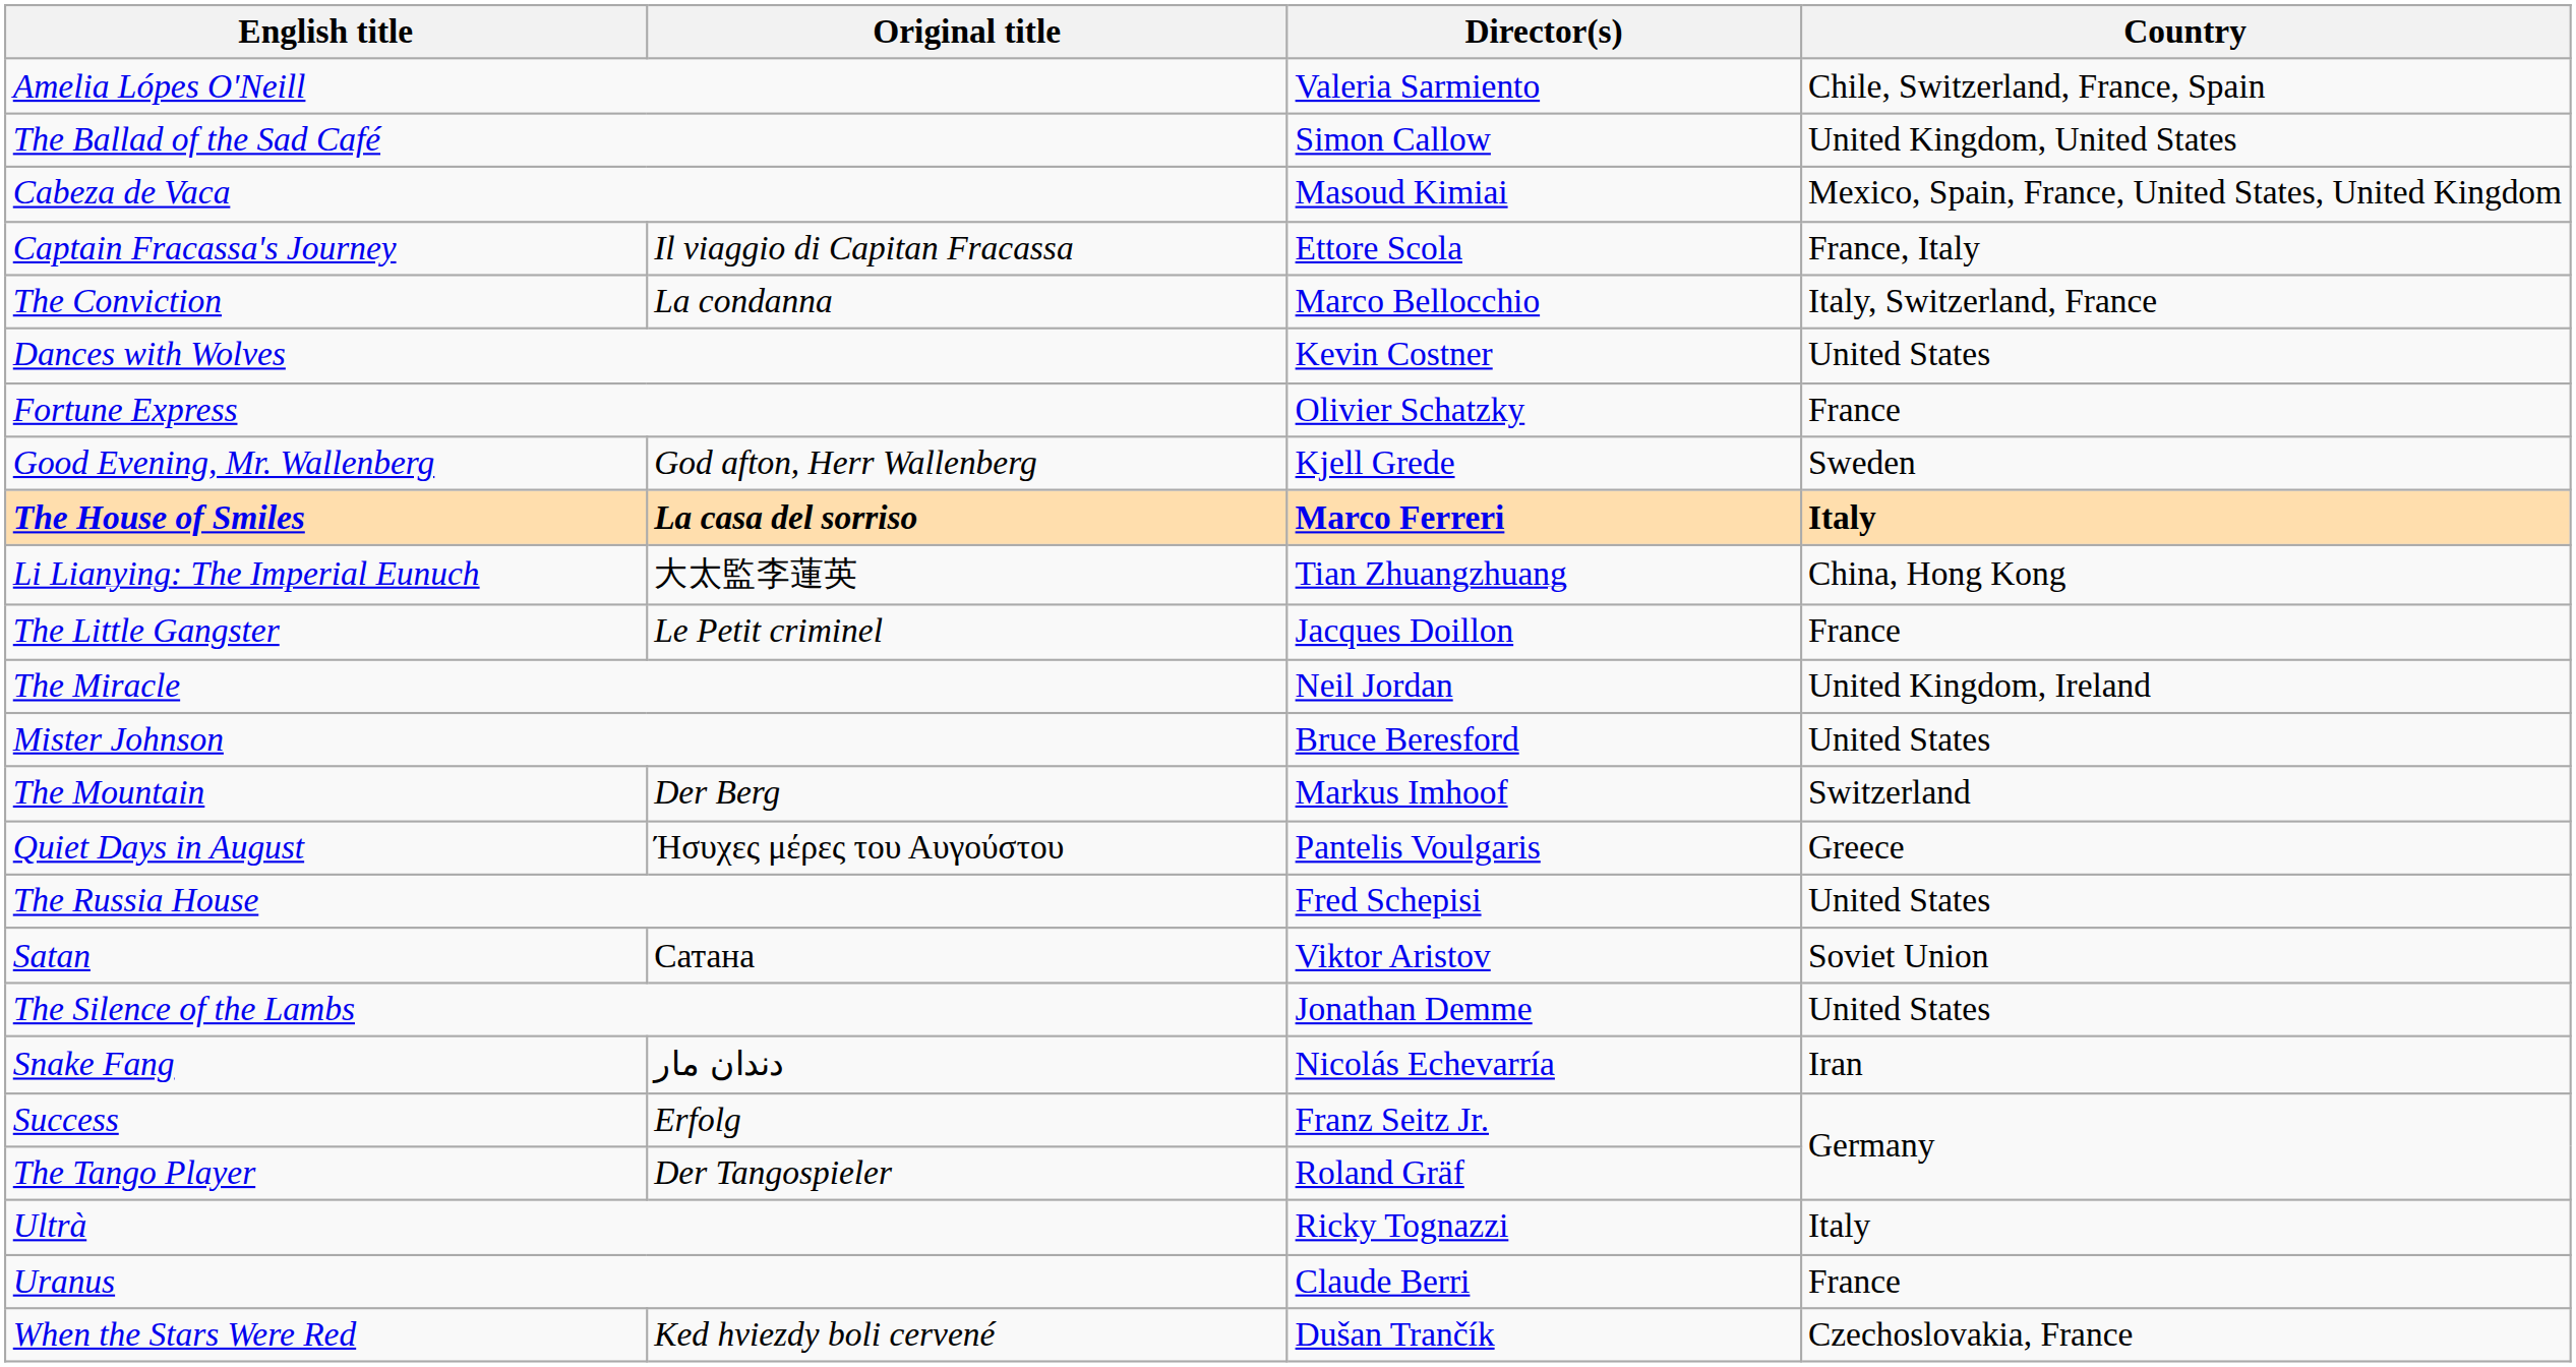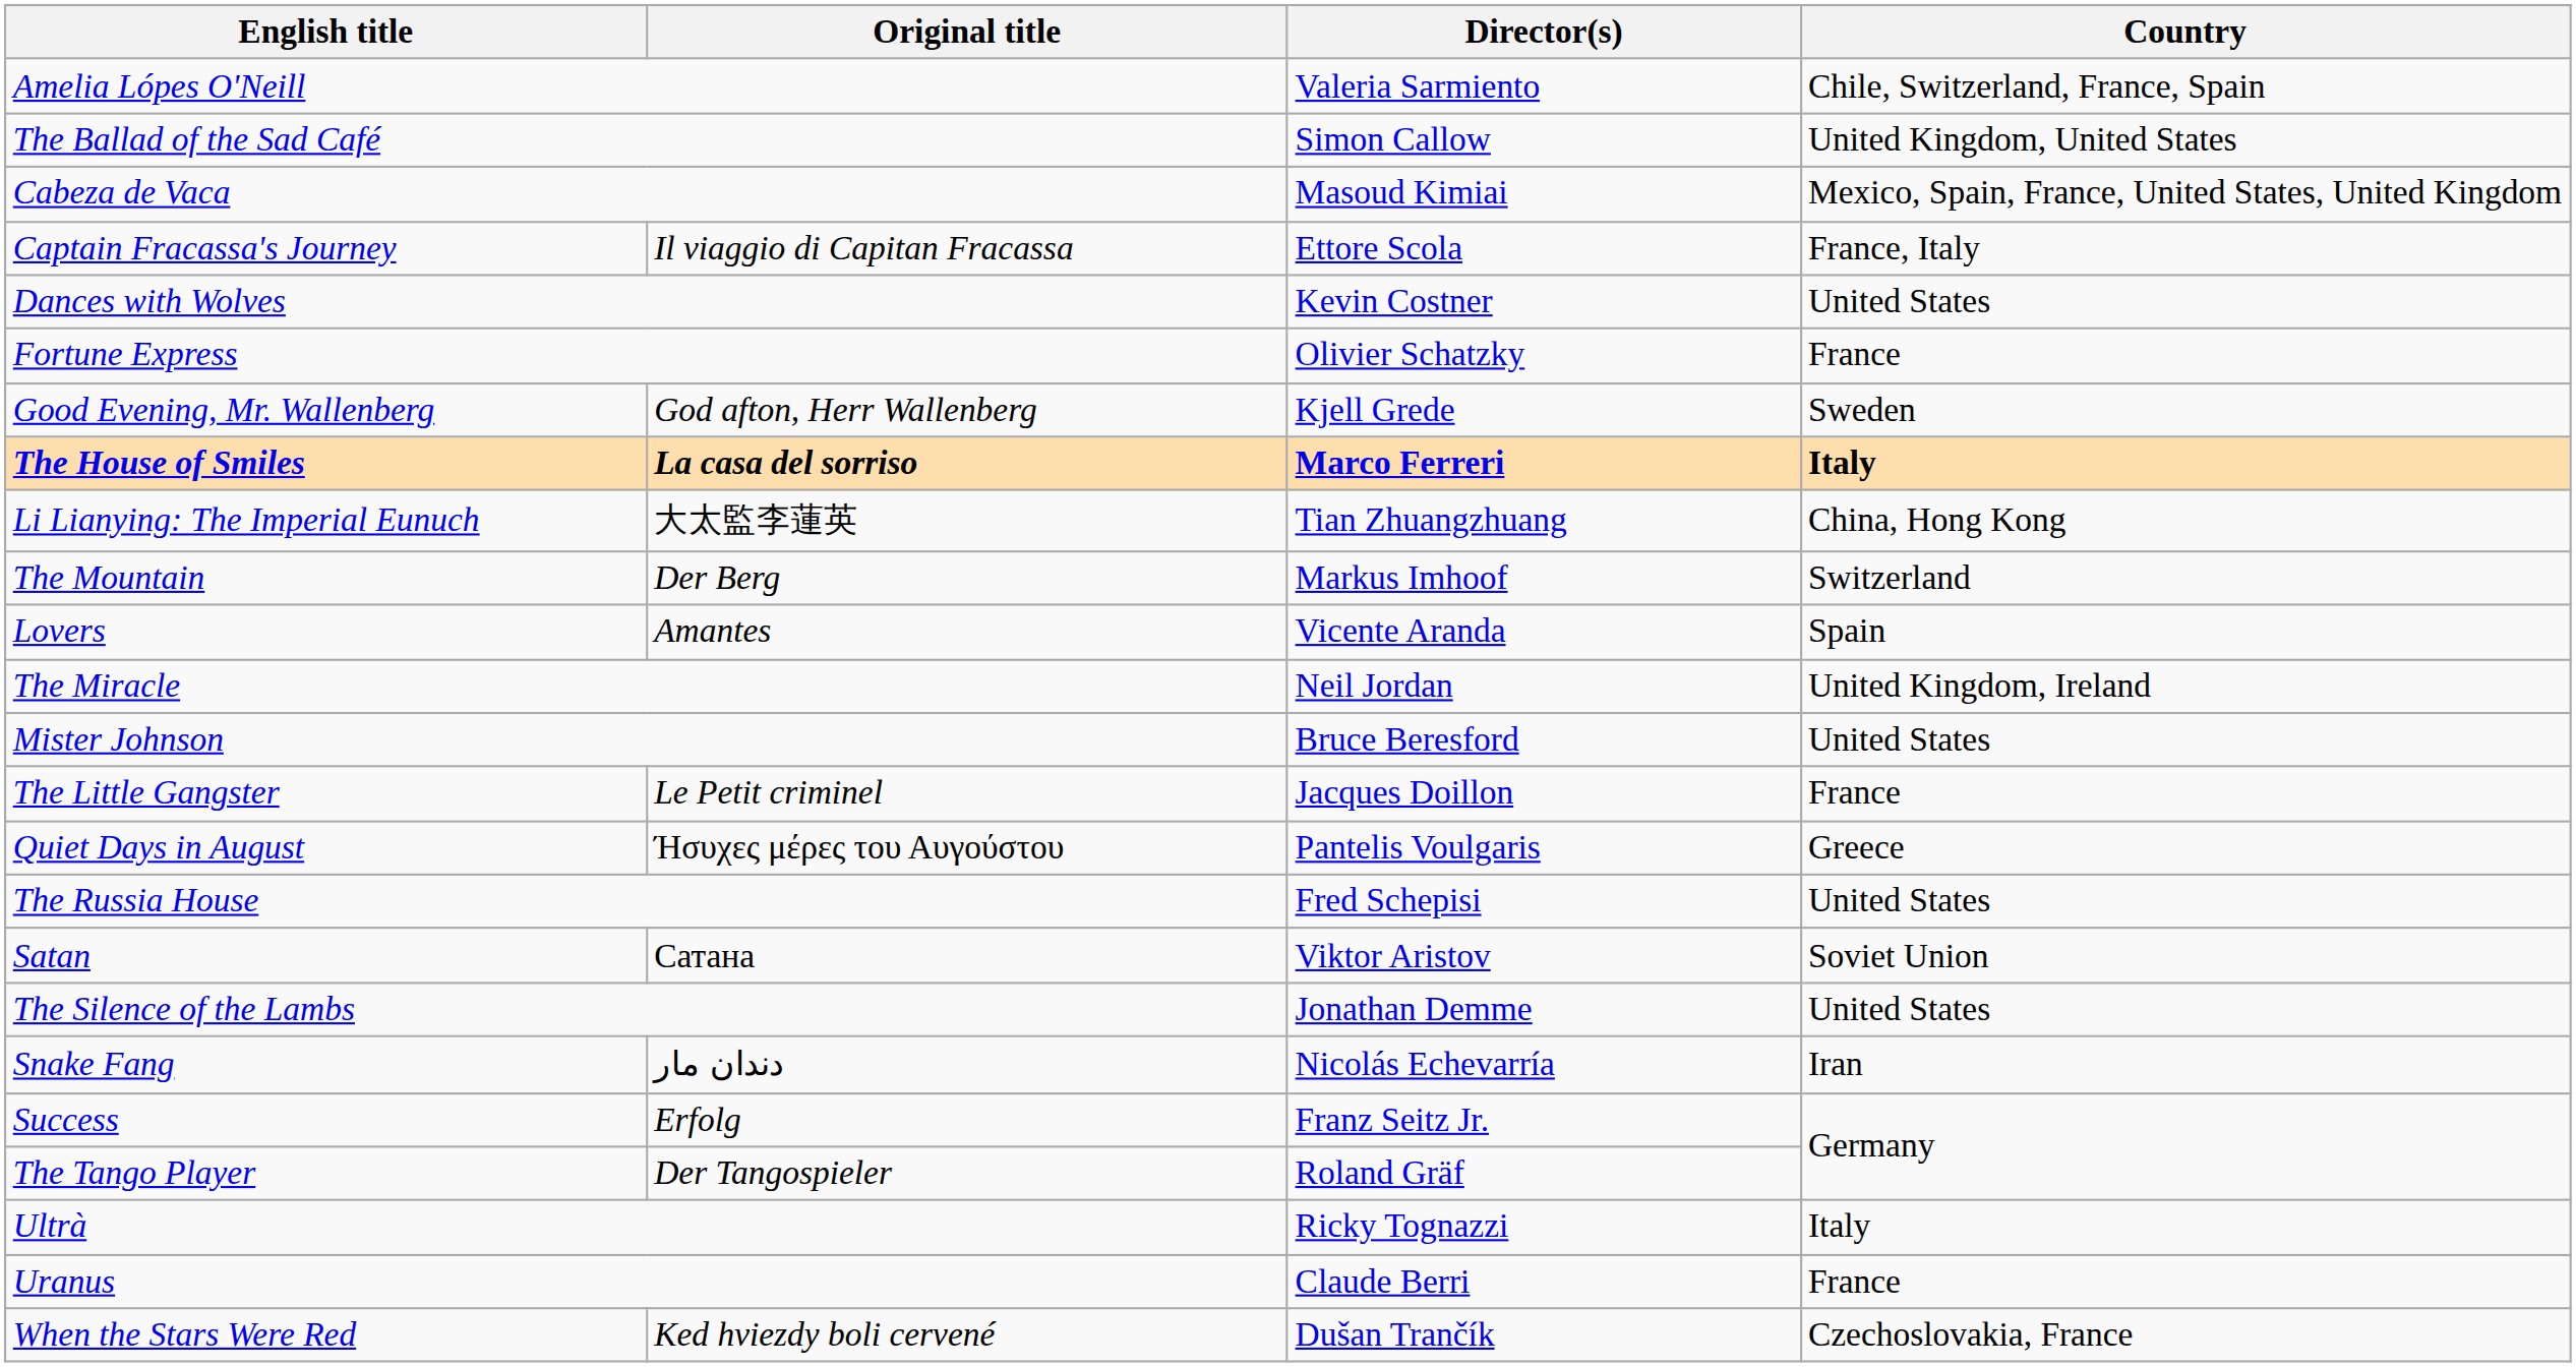- row: The Conviction | La condanna | Marco Bellocchio | Italy, Switzerland, France
rows swapped: The Little Gangster <-> The Mountain
+ row: Lovers | Amantes | Vicente Aranda | Spain
